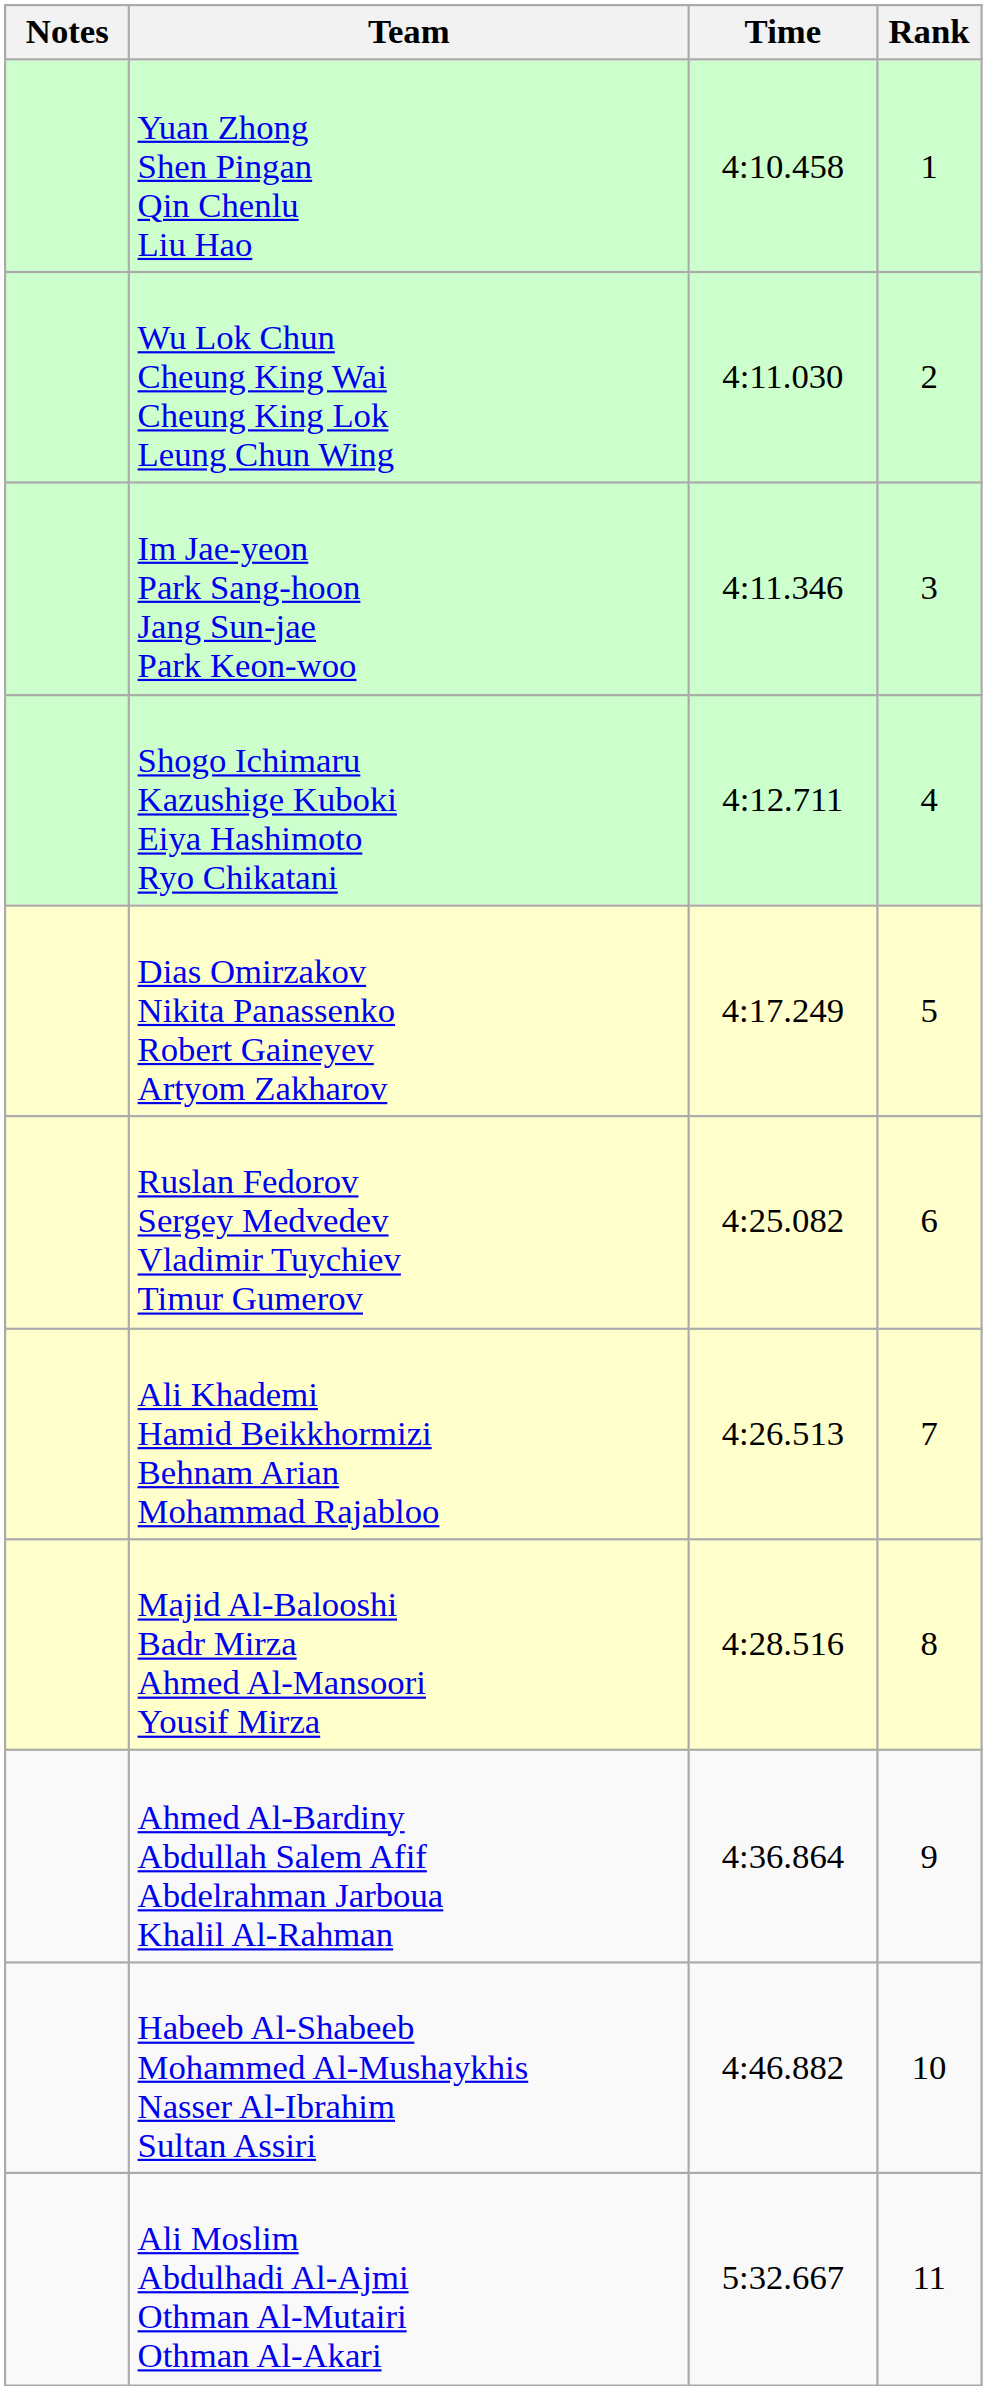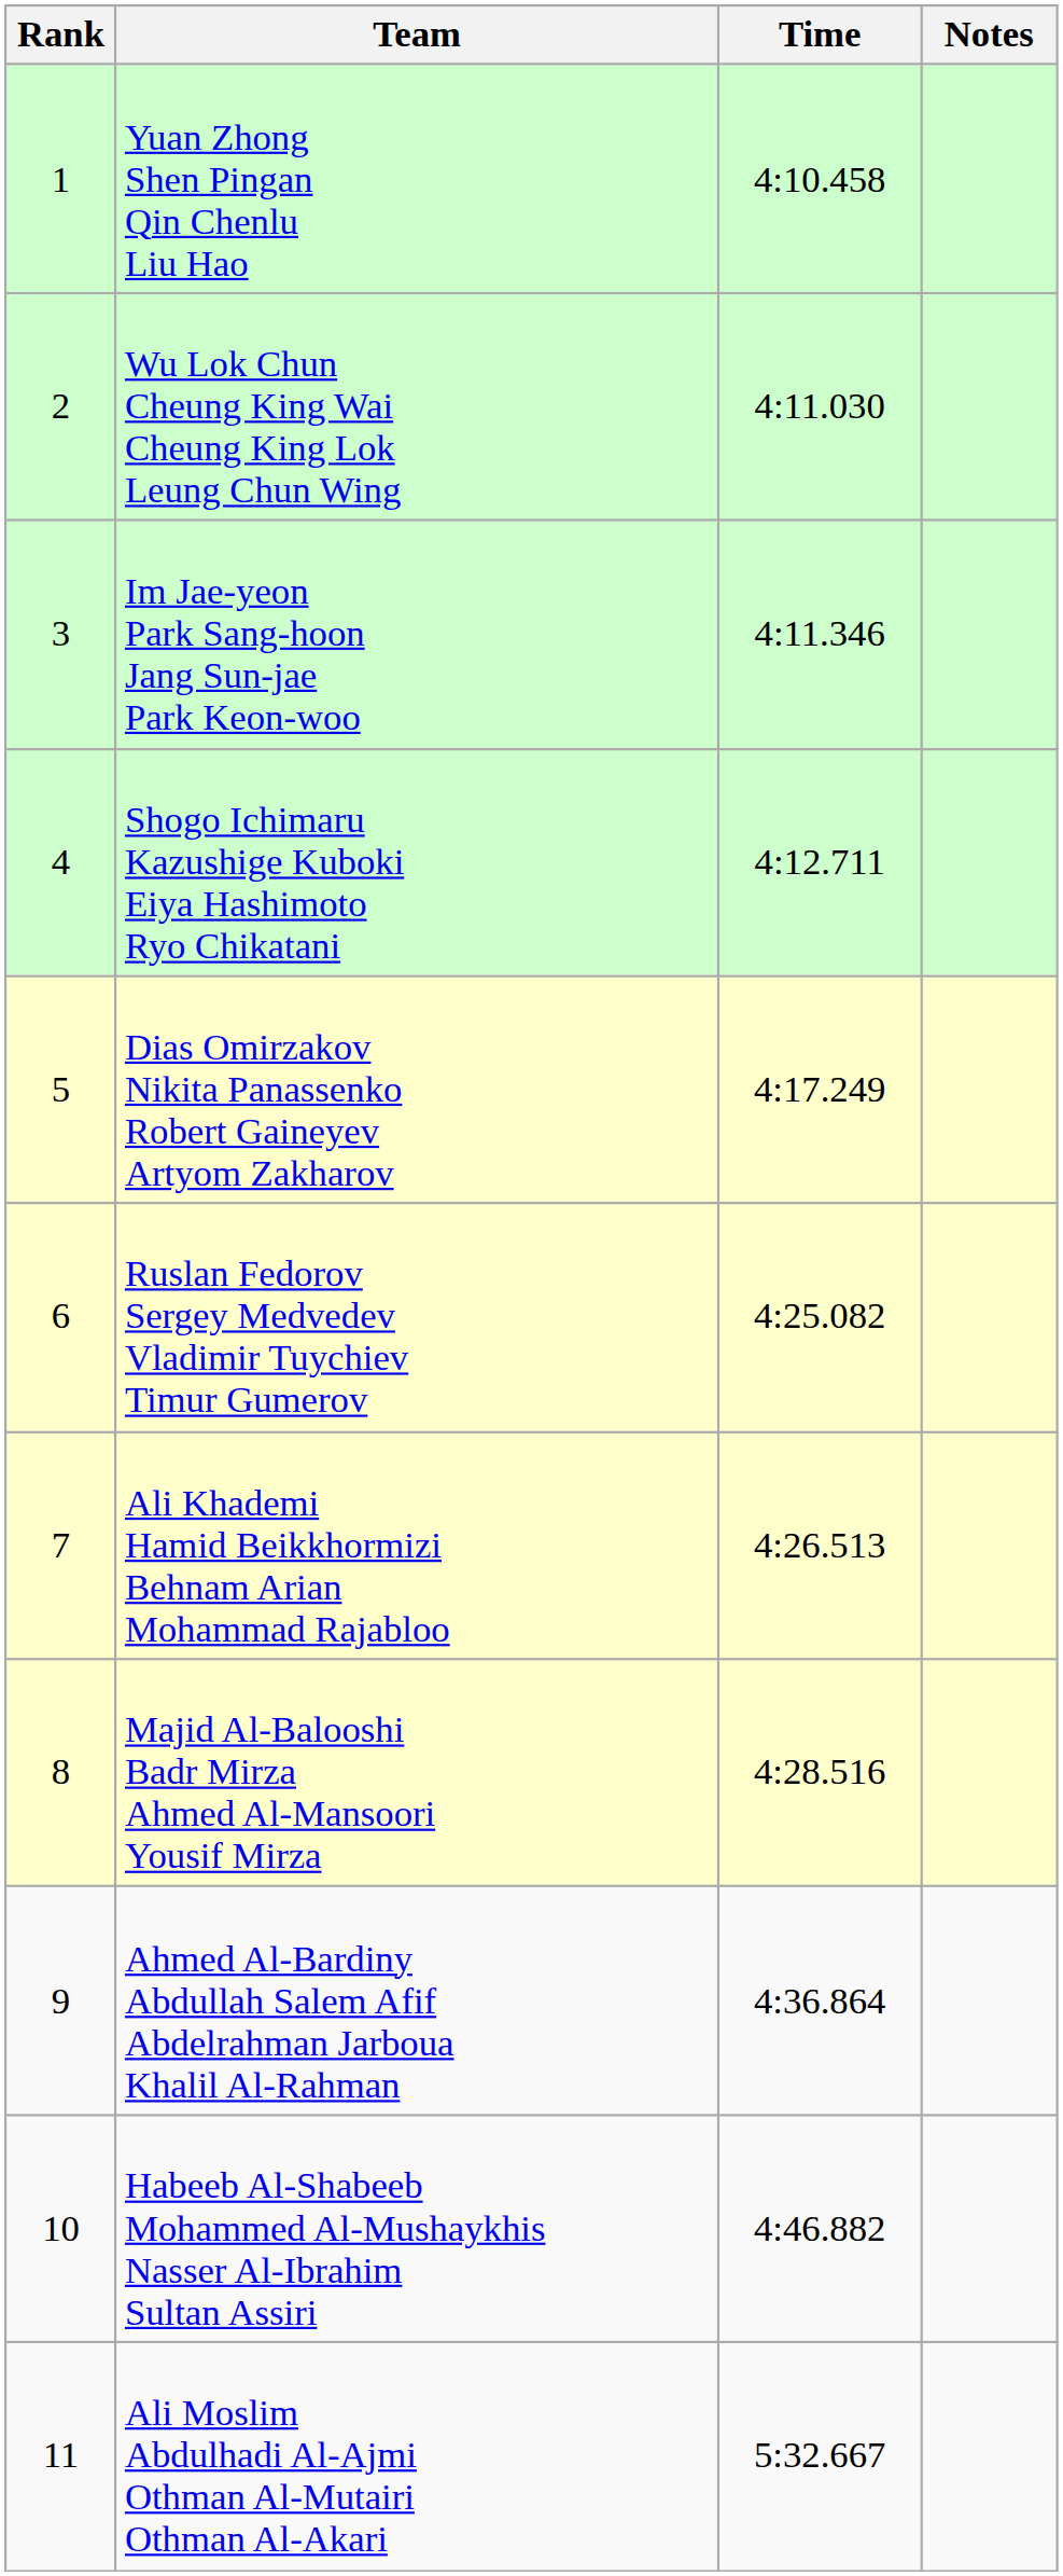columns swapped: Rank <-> Notes
